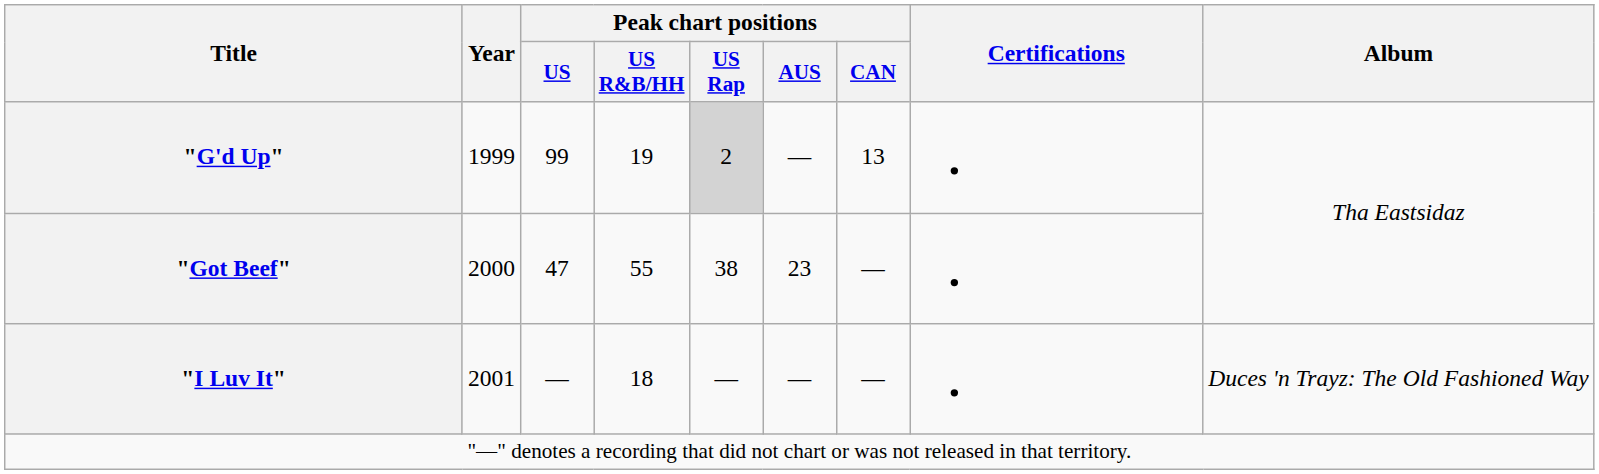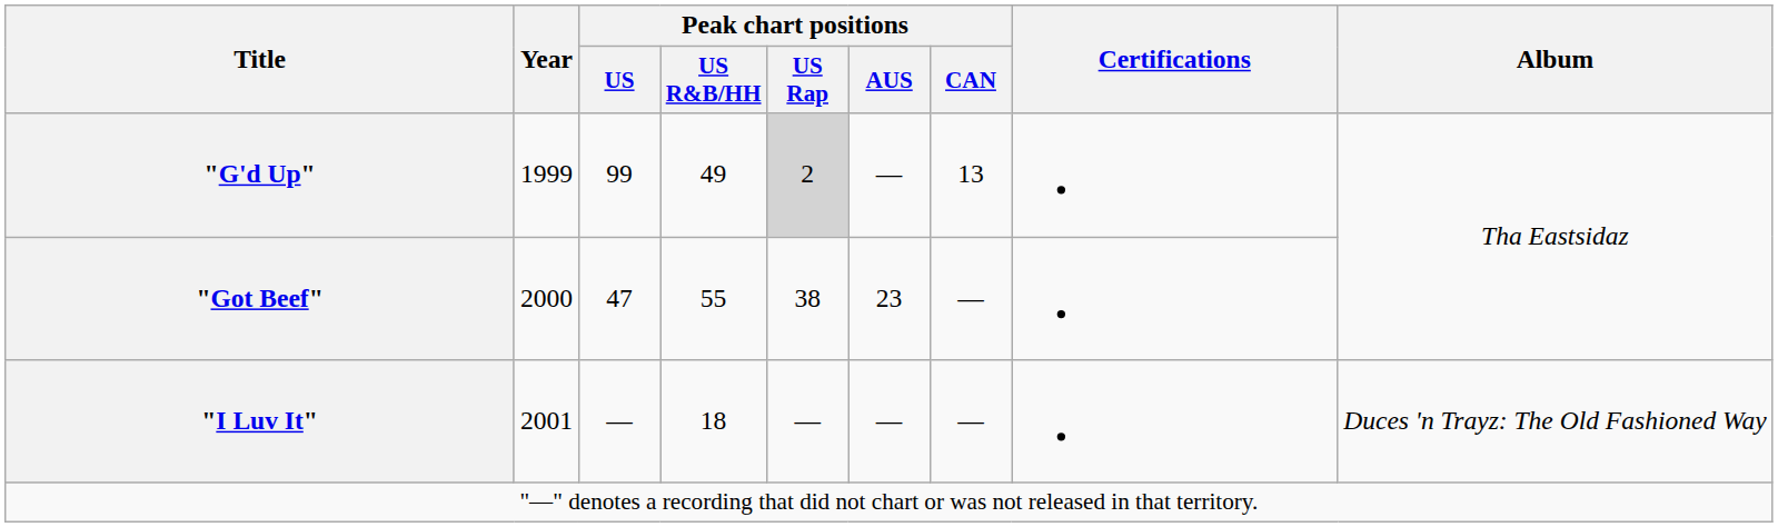"G'd Up" | Peak chart positions / US R&B/HH: 19 -> 49
